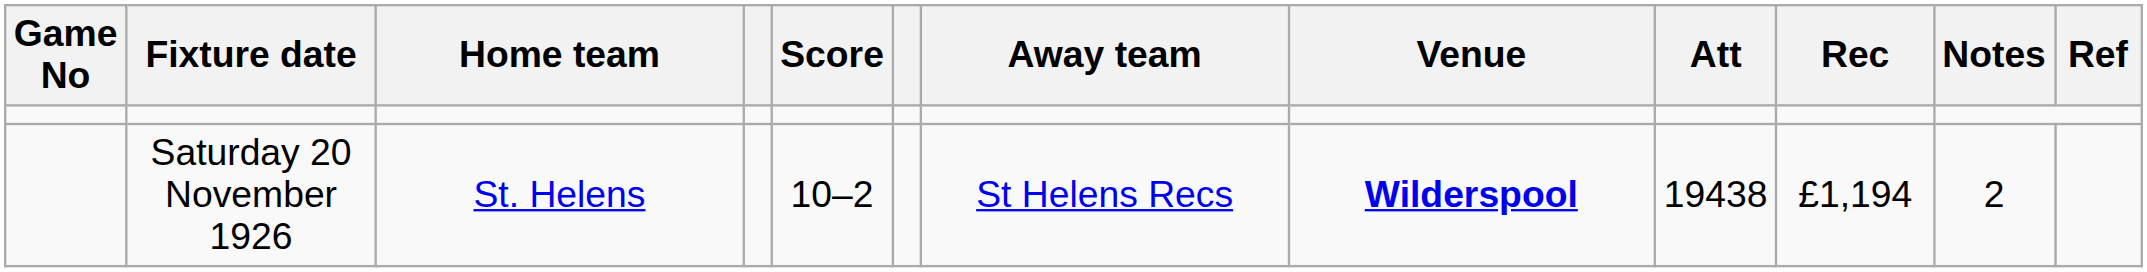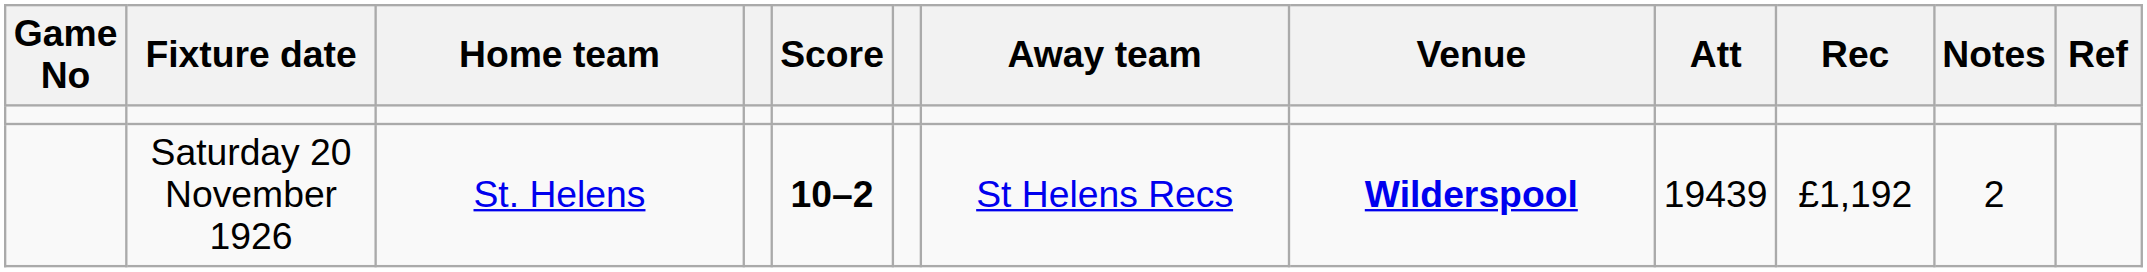Saturday 20 November 1926 | Score: normal -> bold
Saturday 20 November 1926 | Att: 19438 -> 19439
Saturday 20 November 1926 | Rec: £1,194 -> £1,192
